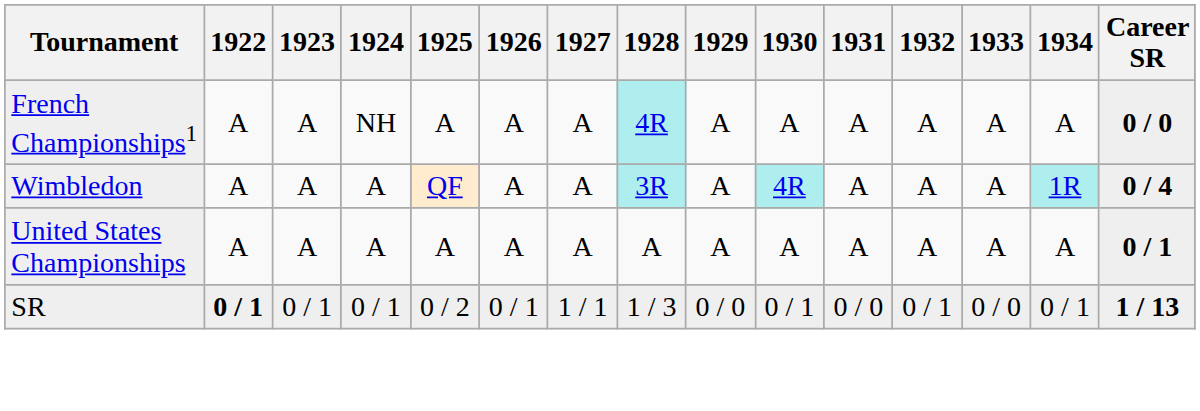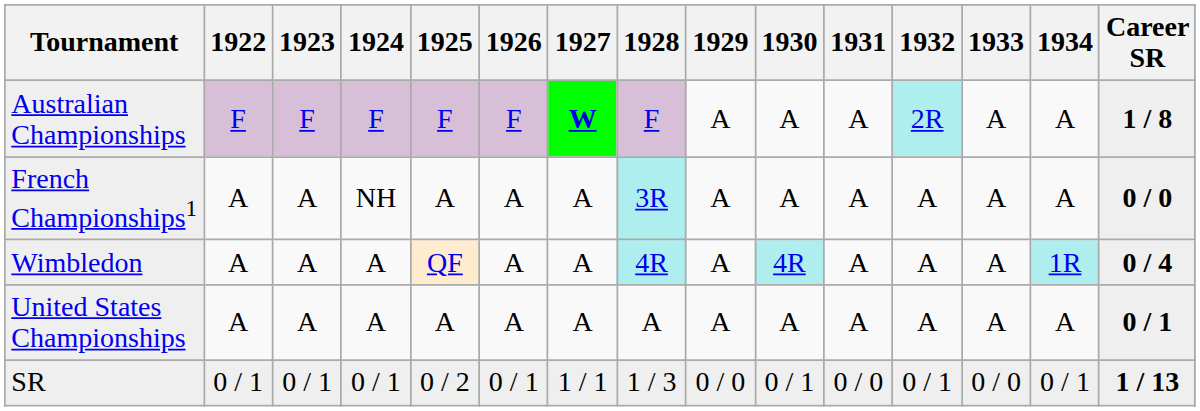+ row: Australian Championships | F | F | F | F | F | W | F | A | A | A | 2R | A | A | 1 / 8
French Championships1 | 1928: 4R -> 3R
Wimbledon | 1928: 3R -> 4R
SR | 1922: bold -> normal
